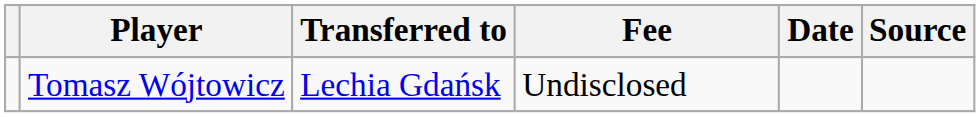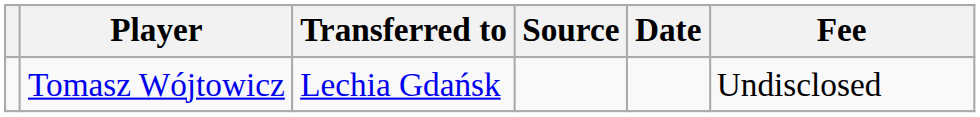columns swapped: Fee <-> Source
